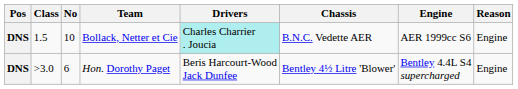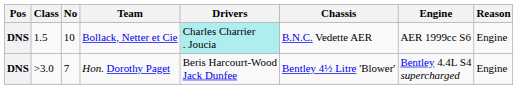Hon. Dorothy Paget | No: 6 -> 7
